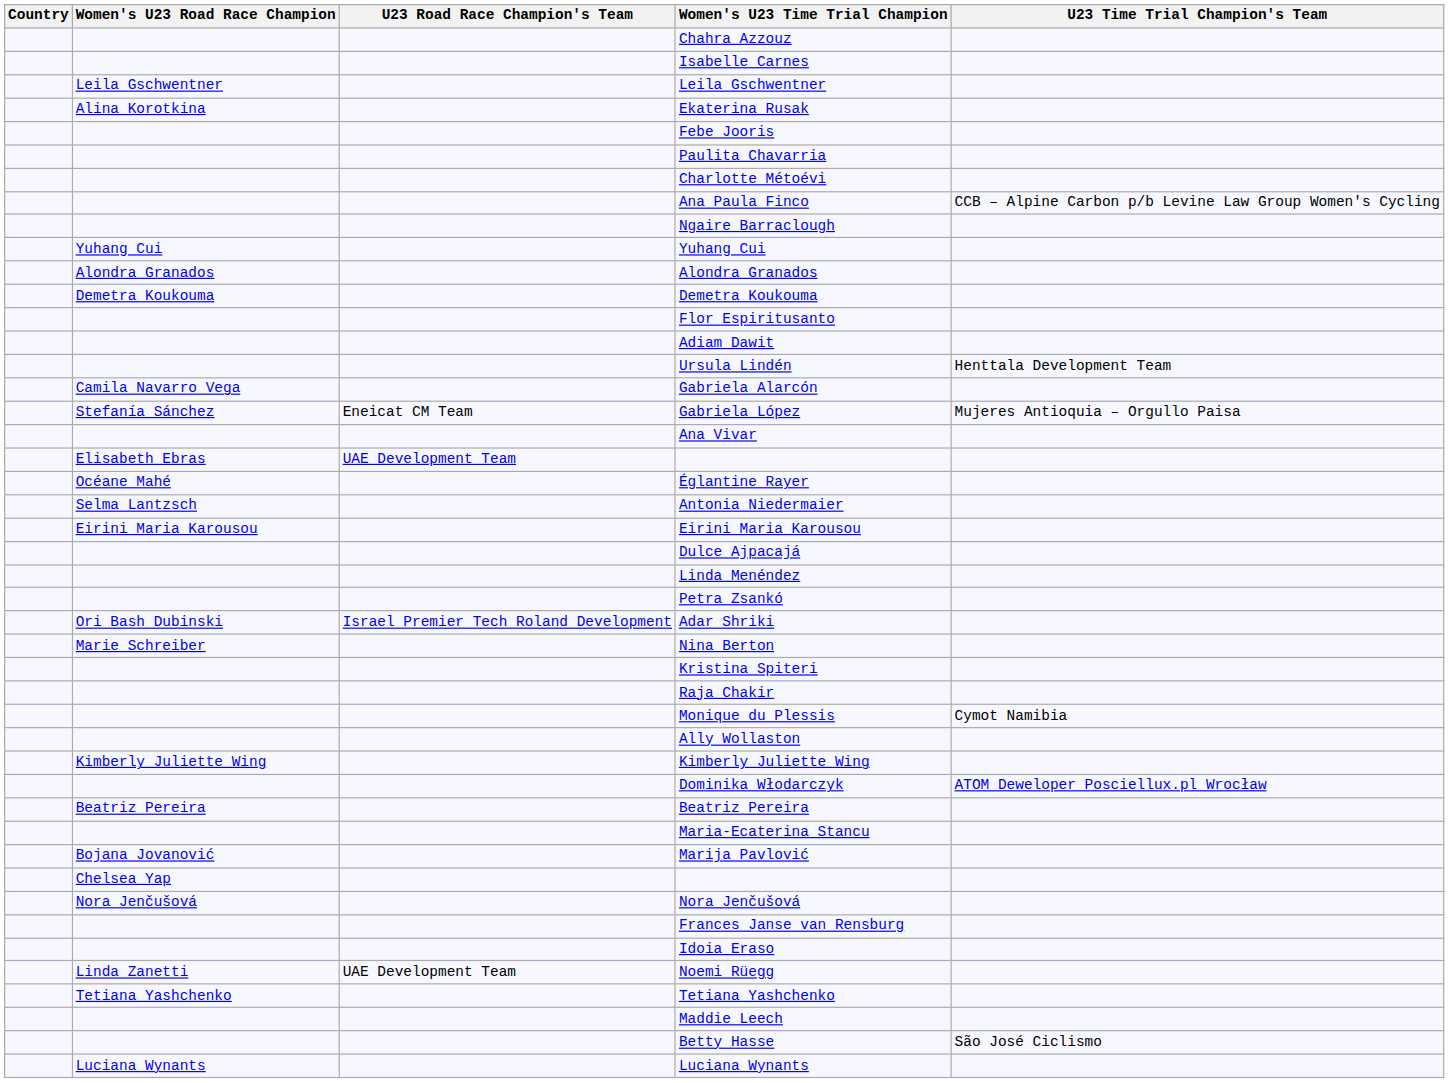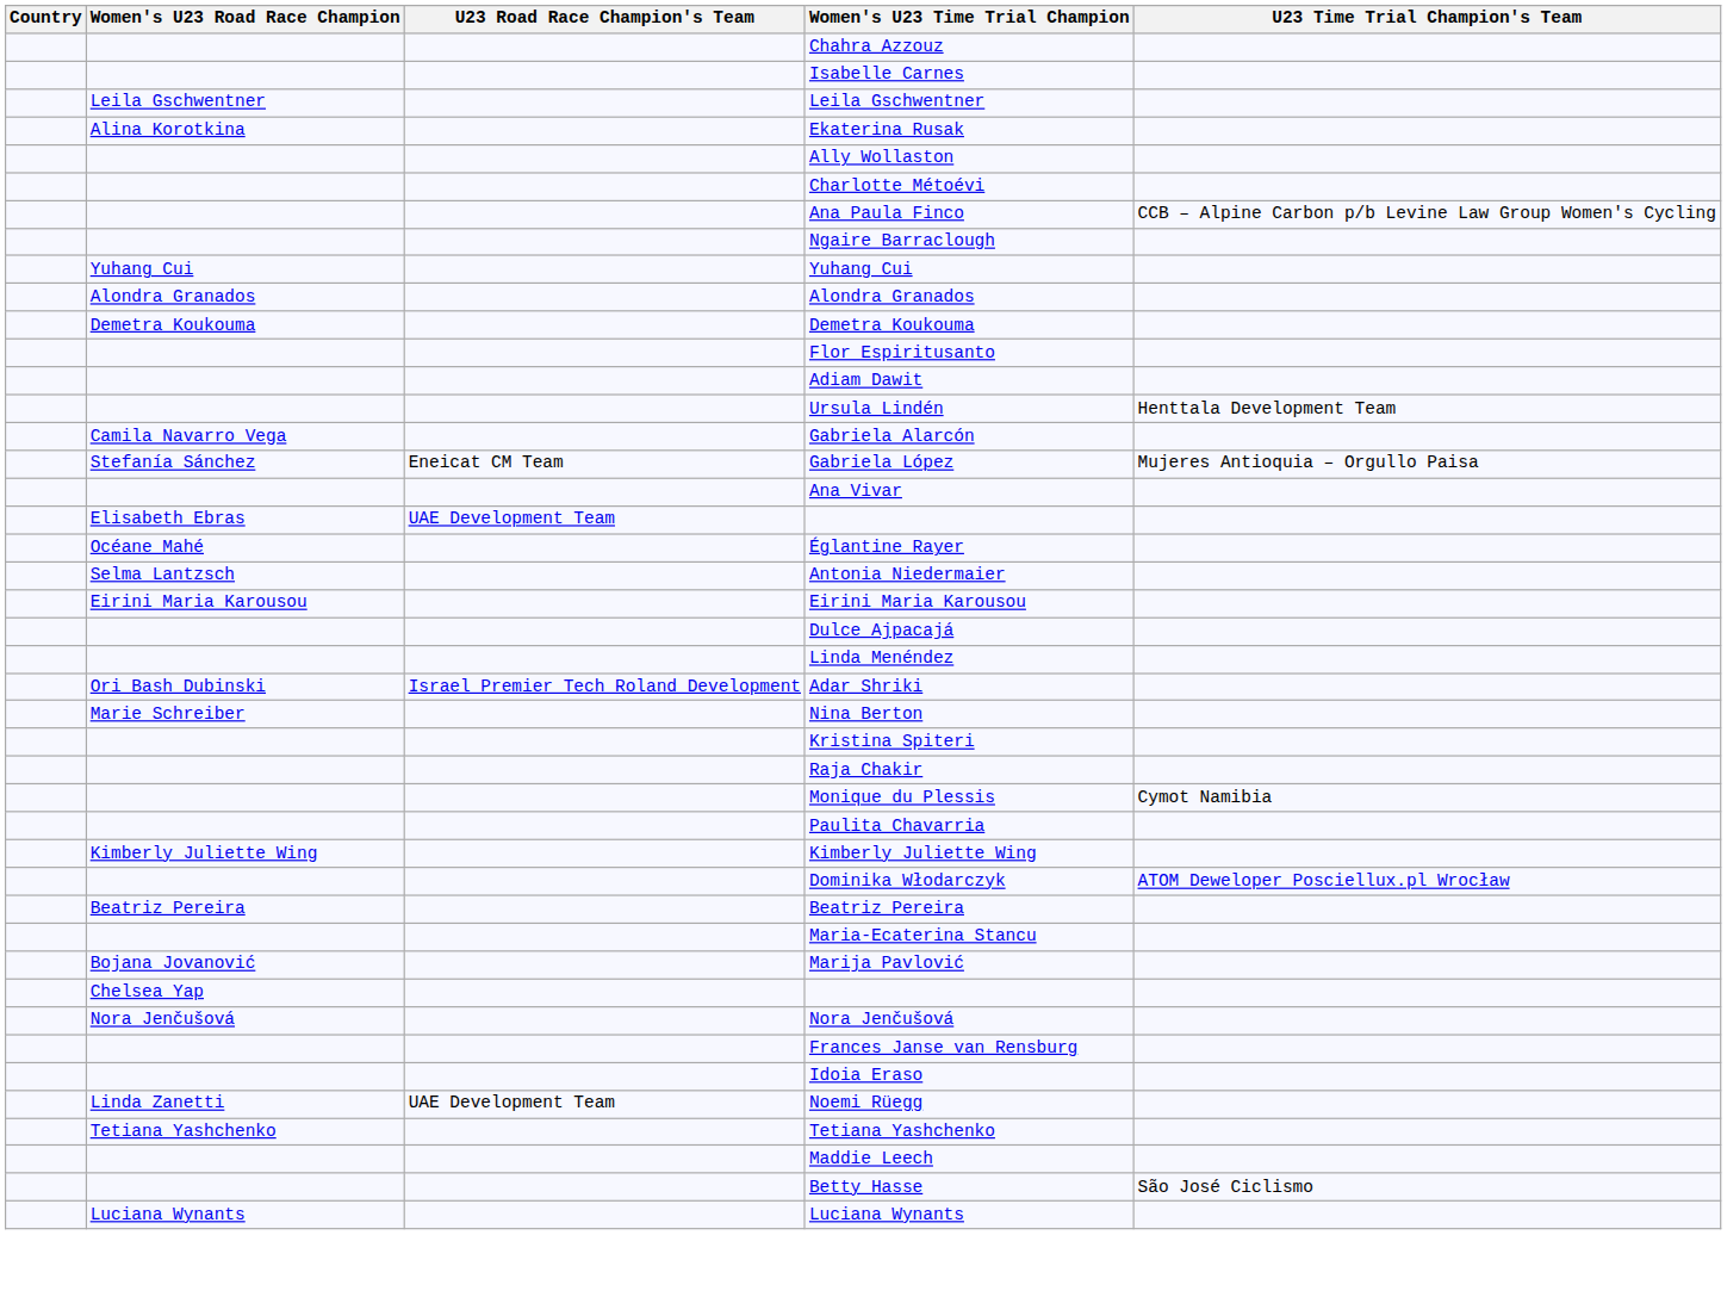- row: Febe Jooris
rows swapped: Paulita Chavarria <-> Ally Wollaston
- row: Petra Zsankó
